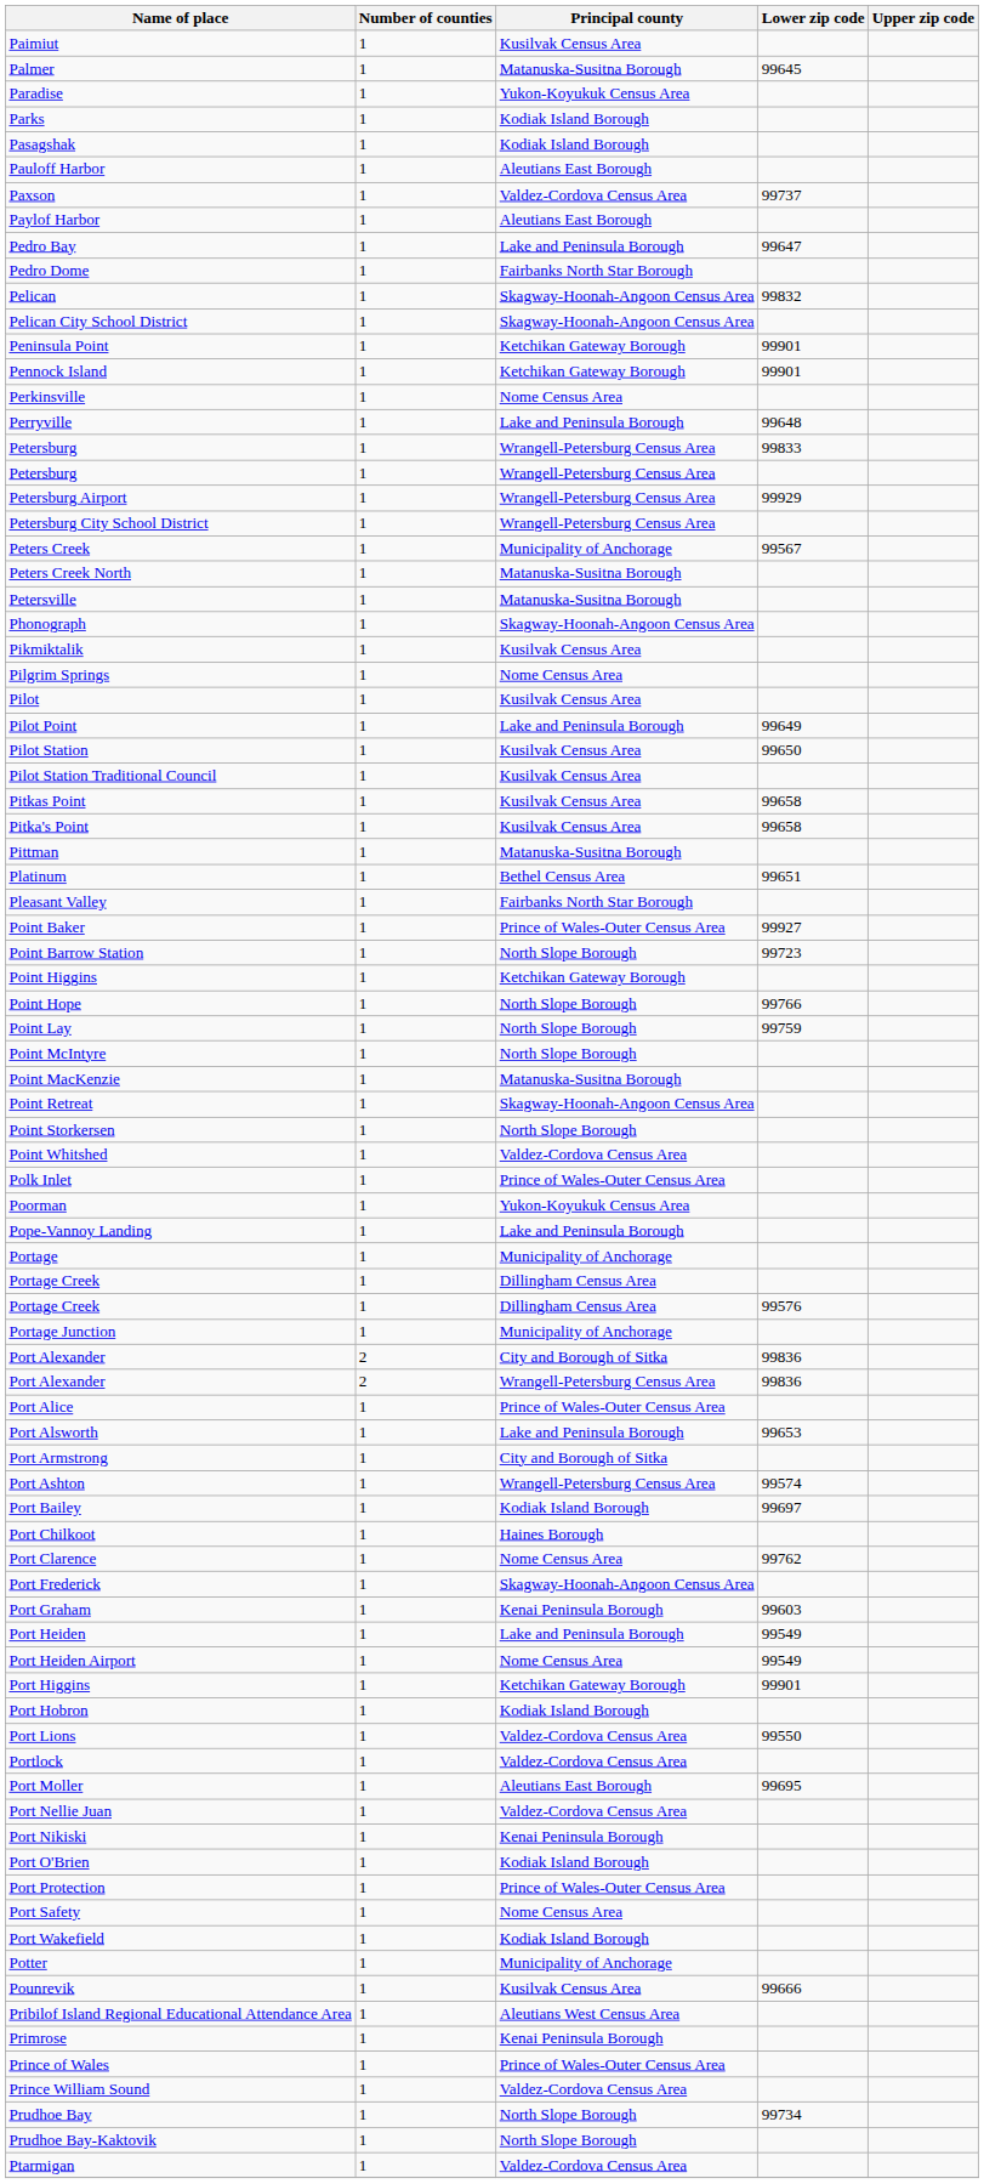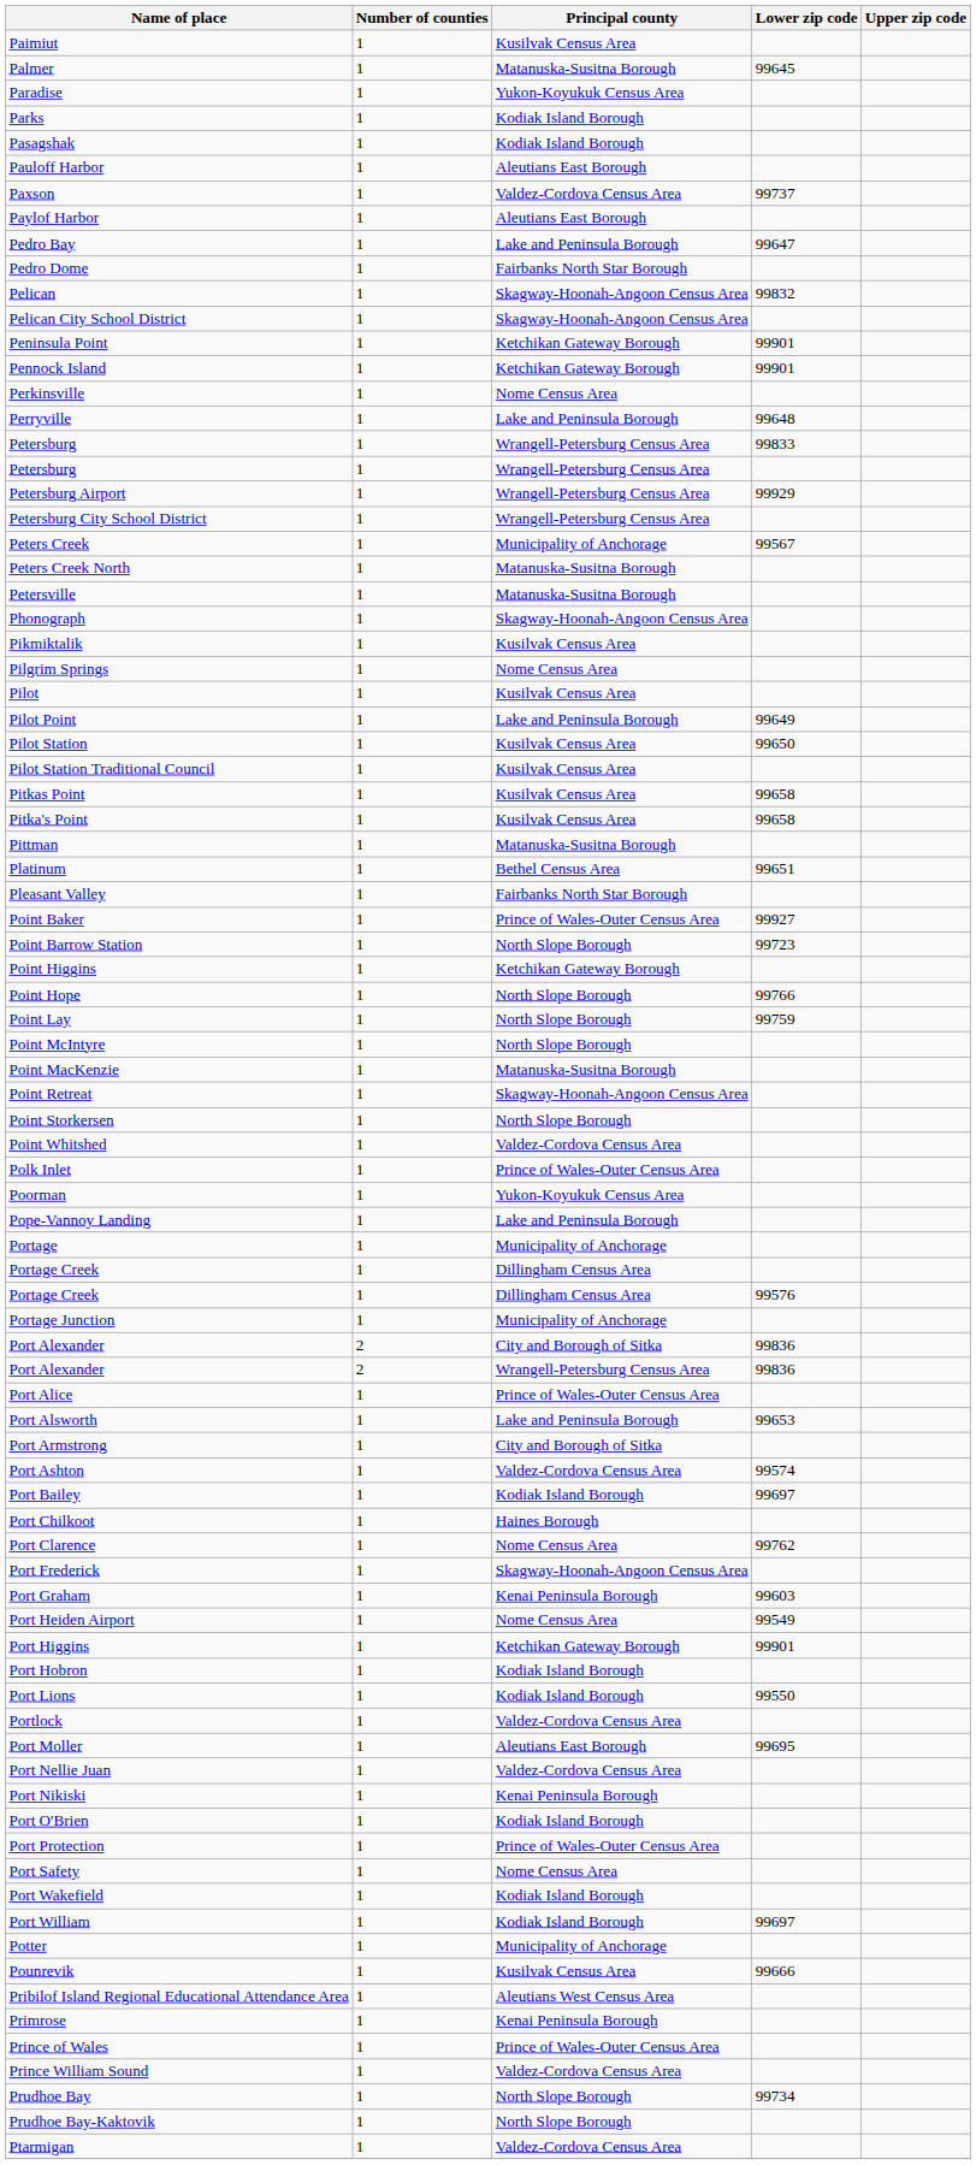Port Ashton | Principal county: Wrangell-Petersburg Census Area -> Valdez-Cordova Census Area
- row: Port Heiden | 1 | Lake and Peninsula Borough | 99549
Port Lions | Principal county: Valdez-Cordova Census Area -> Kodiak Island Borough
+ row: Port William | 1 | Kodiak Island Borough | 99697
